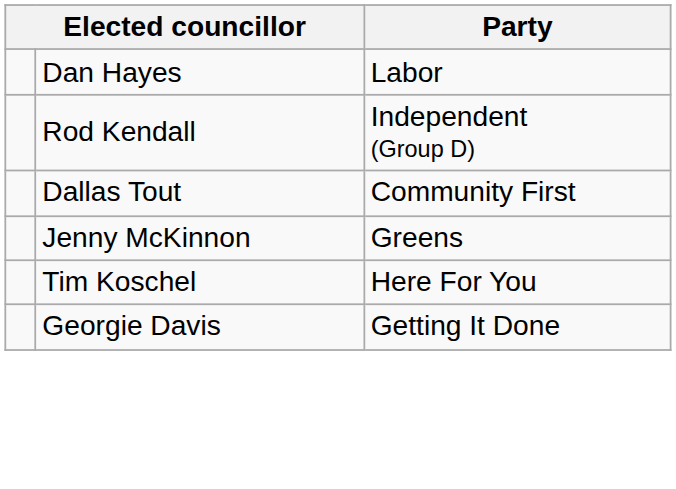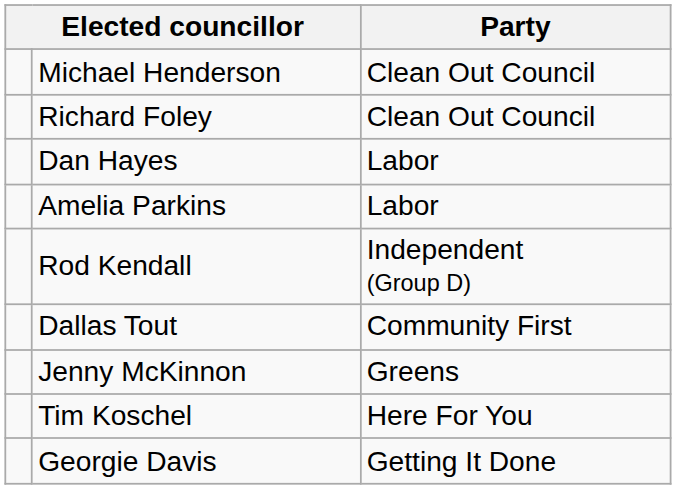+ row: Michael Henderson | Clean Out Council
+ row: Richard Foley | Clean Out Council
+ row: Amelia Parkins | Labor
